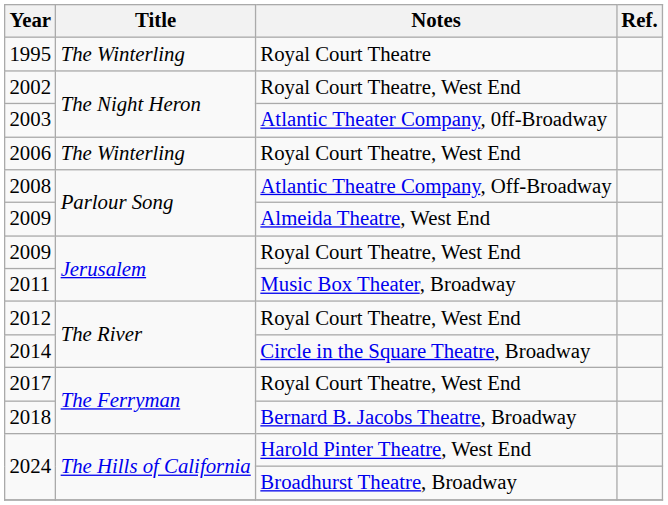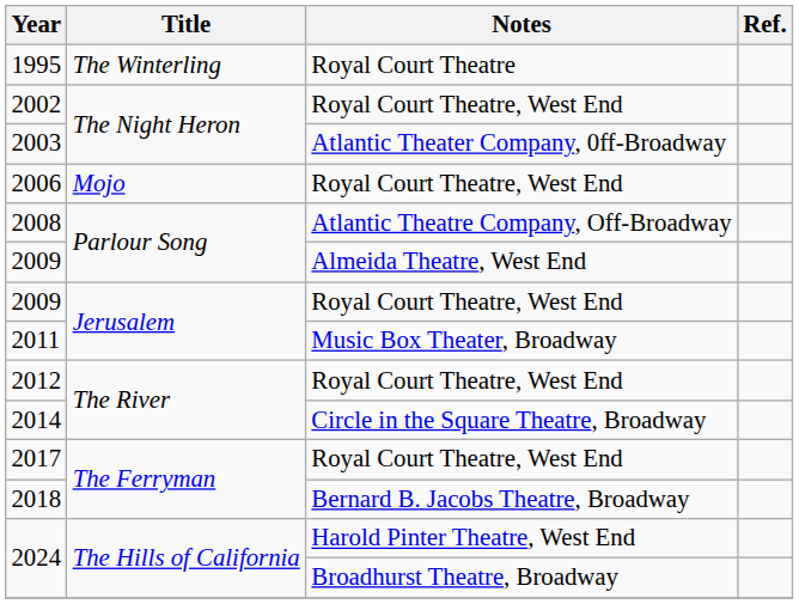2006 | Title: The Winterling -> Mojo
